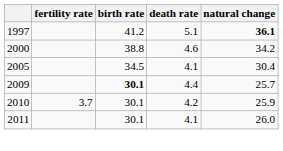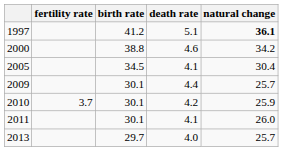2009 | birth rate: bold -> normal
+ row: 2013 | 29.7 | 4.0 | 25.7
